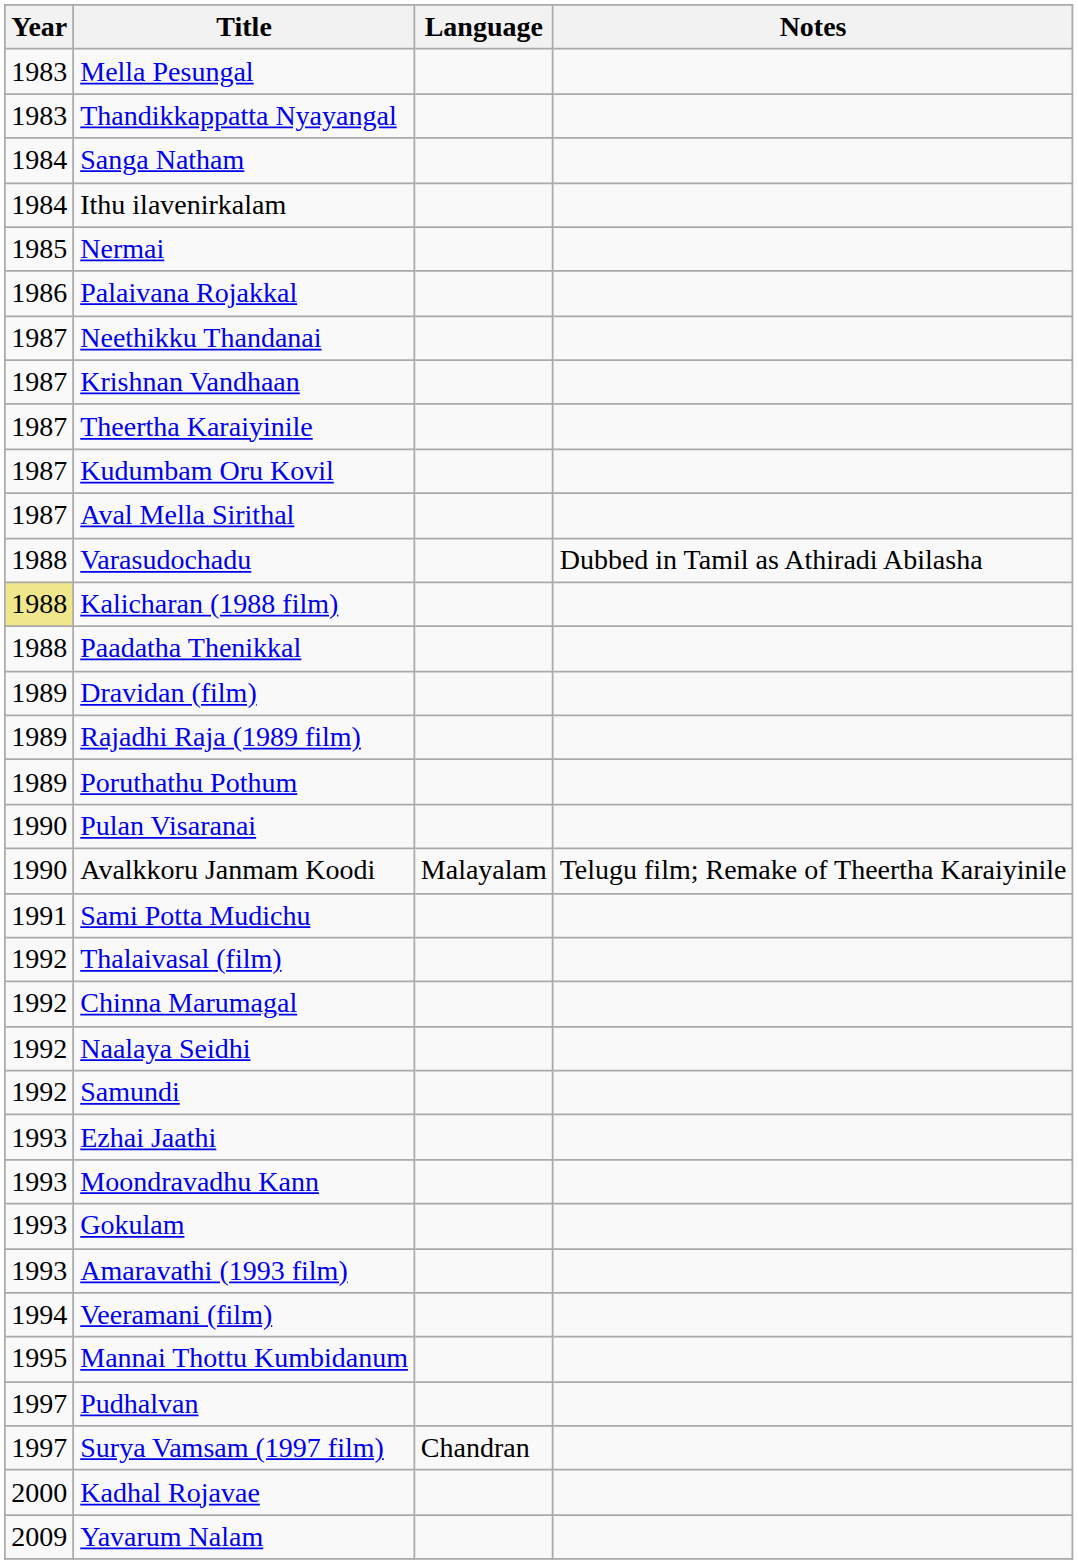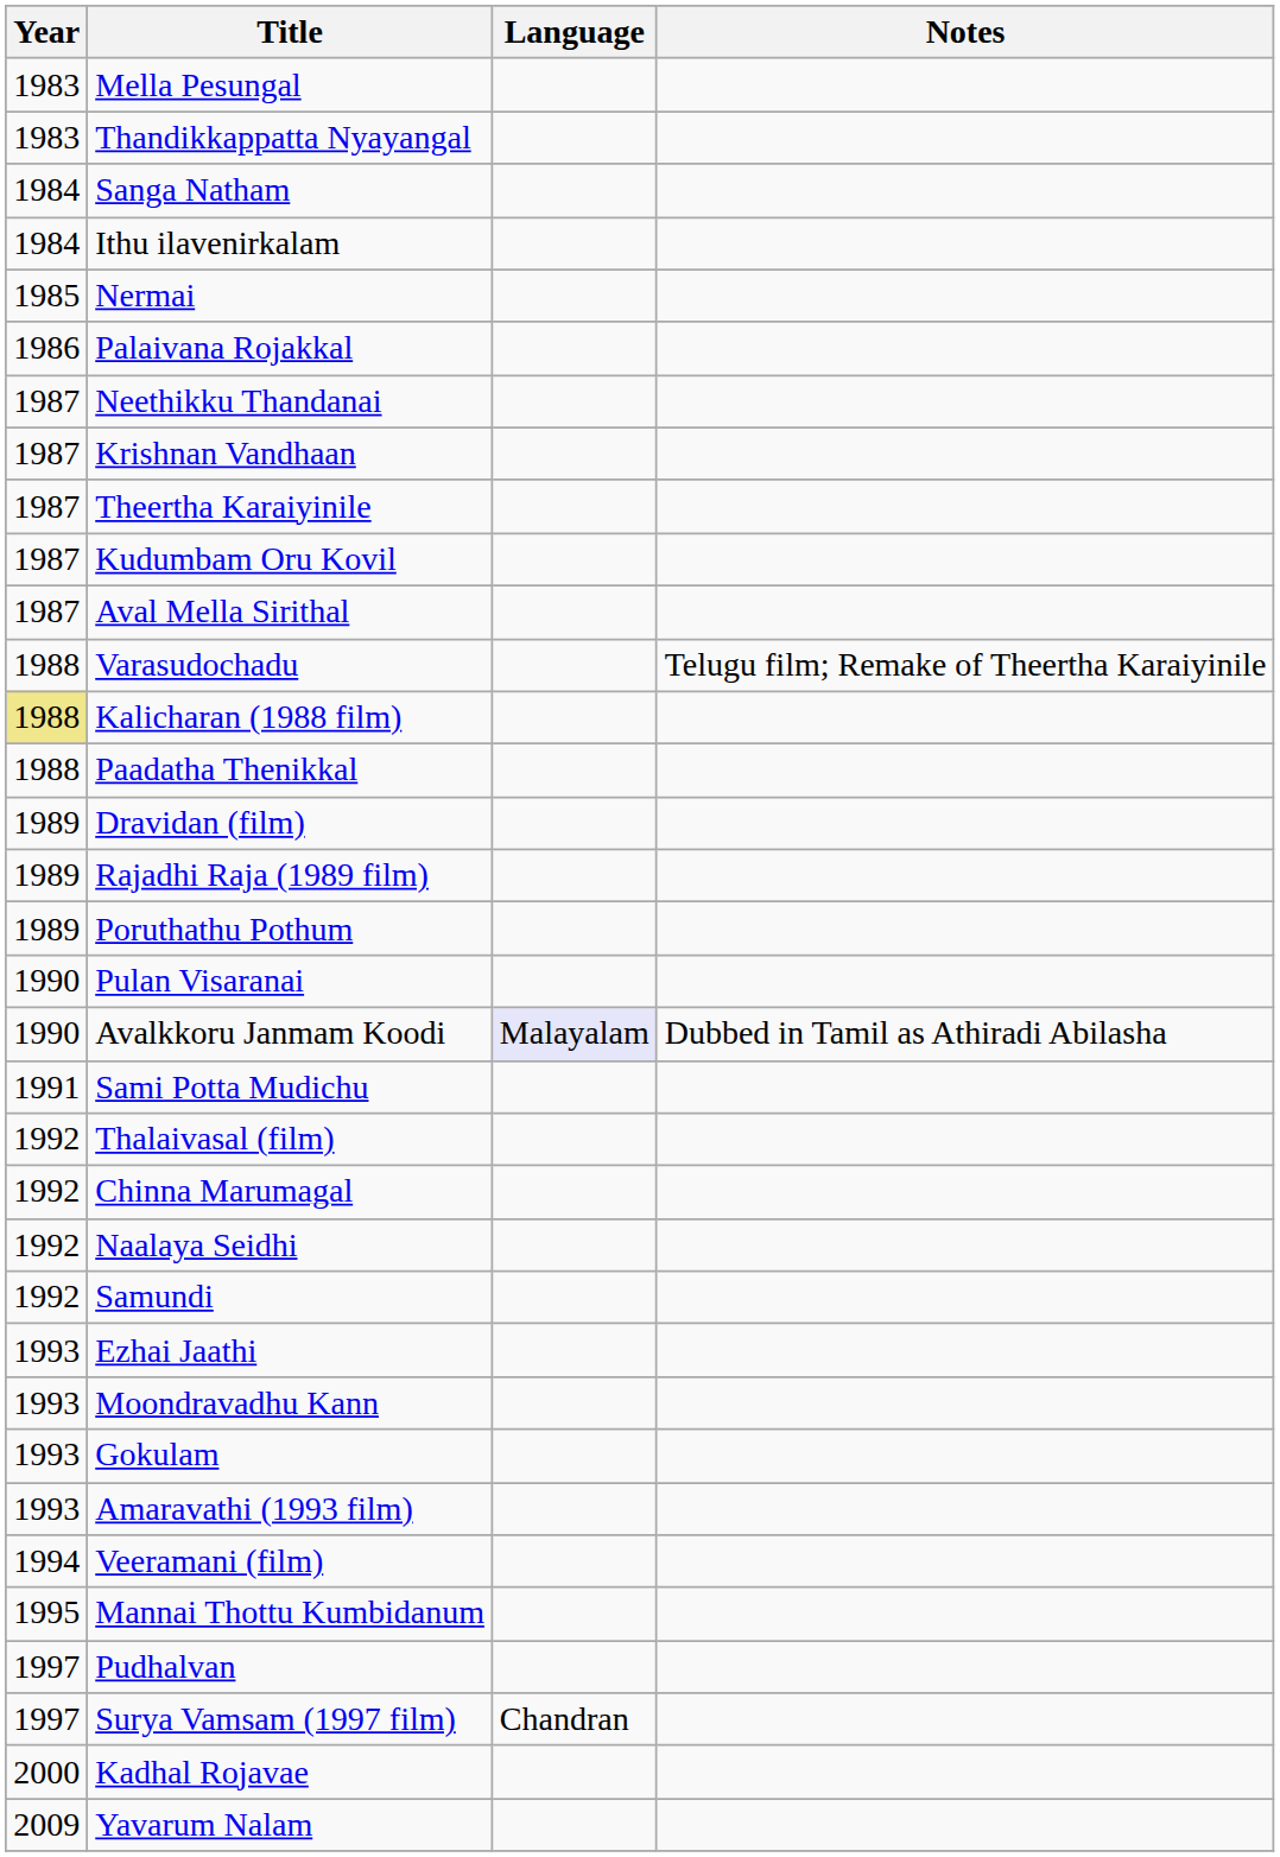Varasudochadu | Notes: Dubbed in Tamil as Athiradi Abilasha -> Telugu film; Remake of Theertha Karaiyinile
Avalkkoru Janmam Koodi | Language: no background -> lavender background
Avalkkoru Janmam Koodi | Notes: Telugu film; Remake of Theertha Karaiyinile -> Dubbed in Tamil as Athiradi Abilasha
